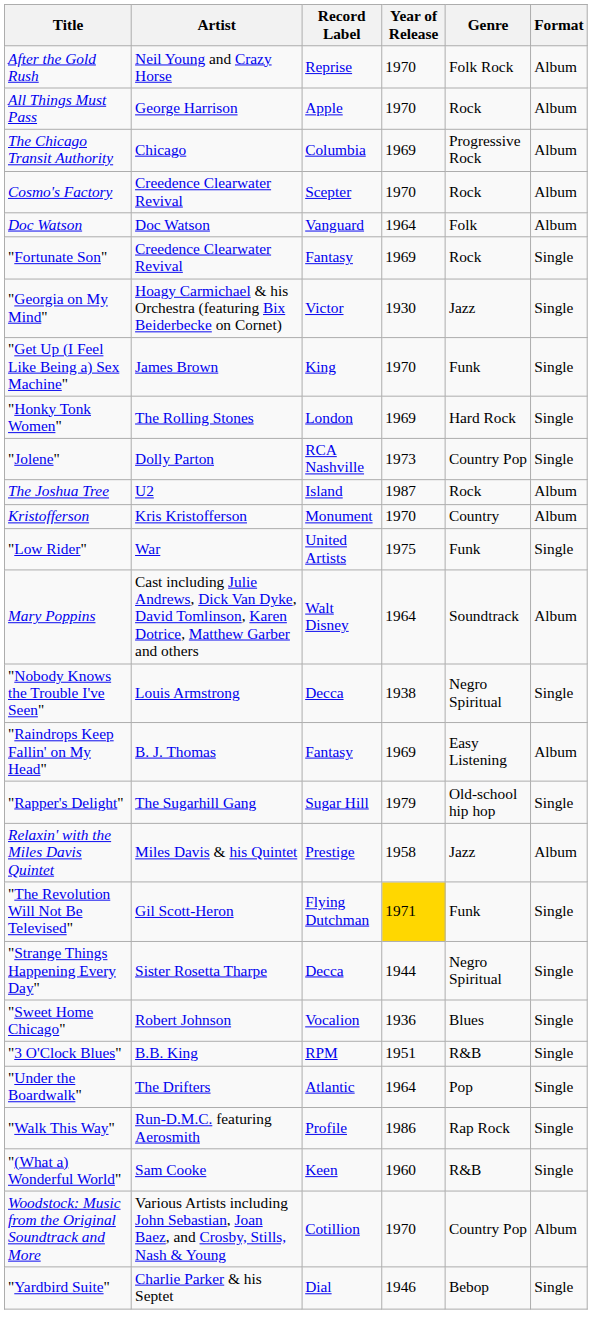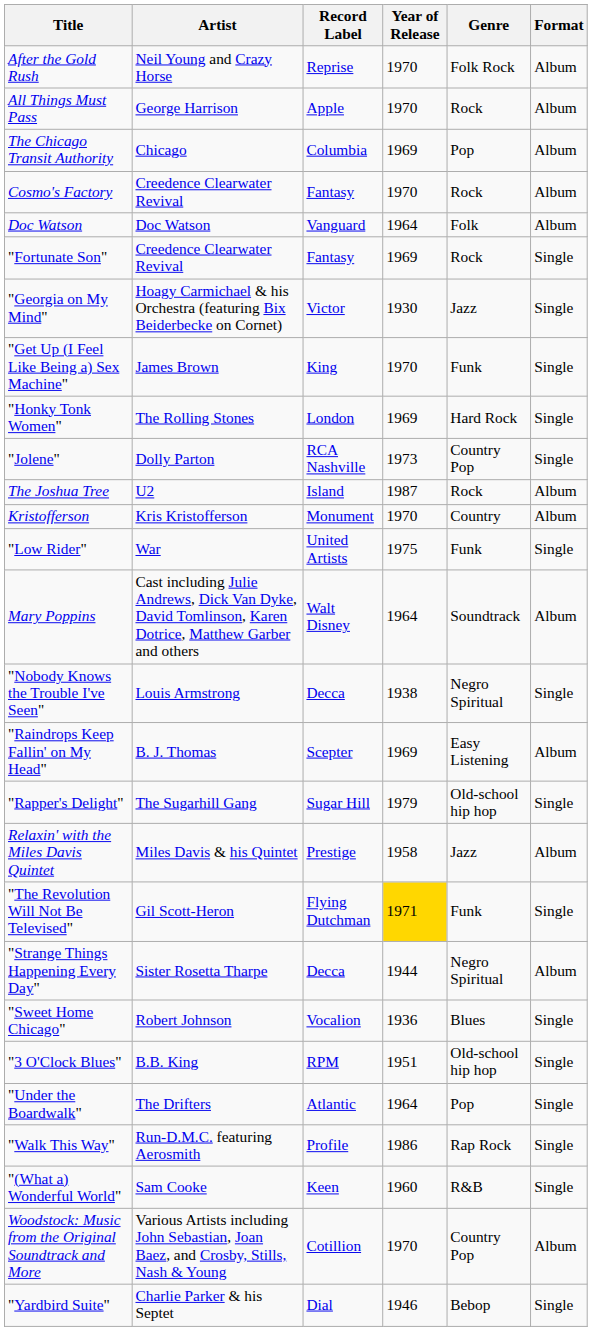The Chicago Transit Authority | Genre: Progressive Rock -> Pop
Cosmo's Factory | Record Label: Scepter -> Fantasy
"Raindrops Keep Fallin' on My Head" | Record Label: Fantasy -> Scepter
"Strange Things Happening Every Day" | Format: Single -> Album
"3 O'Clock Blues" | Genre: R&B -> Old-school hip hop
